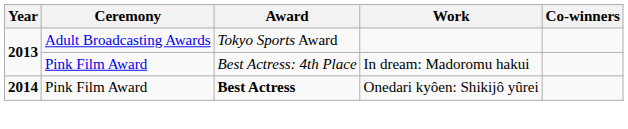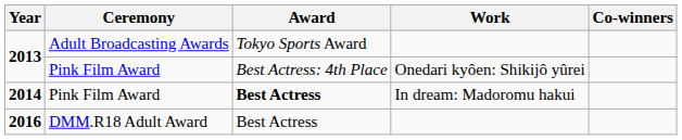2013 / Pink Film Award | Work: In dream: Madoromu hakui -> Onedari kyôen: Shikijô yûrei
2014 | Work: Onedari kyôen: Shikijô yûrei -> In dream: Madoromu hakui
+ row: 2016 | DMM.R18 Adult Award | Best Actress
